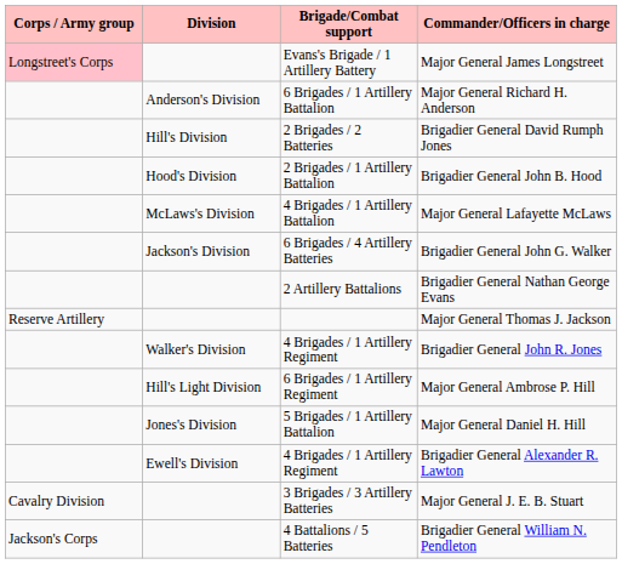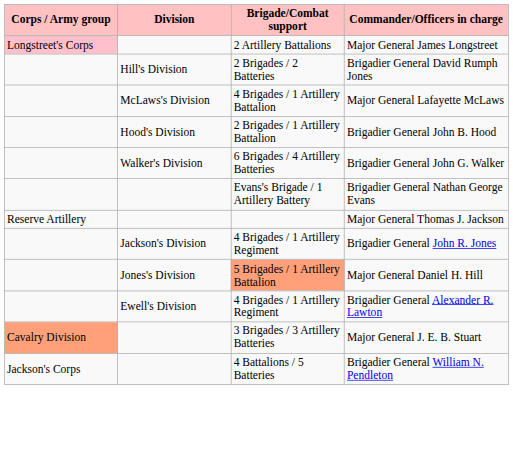Major General James Longstreet | Brigade/Combat support: Evans's Brigade / 1 Artillery Battery -> 2 Artillery Battalions
- row: Anderson's Division | 6 Brigades / 1 Artillery Battalion | Major General Richard H. Anderson
rows swapped: Major General Lafayette McLaws <-> Brigadier General John B. Hood
Brigadier General John G. Walker | Division: Jackson's Division -> Walker's Division
Brigadier General Nathan George Evans | Brigade/Combat support: 2 Artillery Battalions -> Evans's Brigade / 1 Artillery Battery
Brigadier General John R. Jones | Division: Walker's Division -> Jackson's Division
- row: Hill's Light Division | 6 Brigades / 1 Artillery Regiment | Major General Ambrose P. Hill
Major General Daniel H. Hill | Brigade/Combat support: no background -> lightsalmon background
Major General J. E. B. Stuart | Corps / Army group: no background -> lightsalmon background
